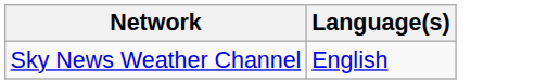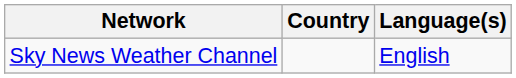+ column: Country
